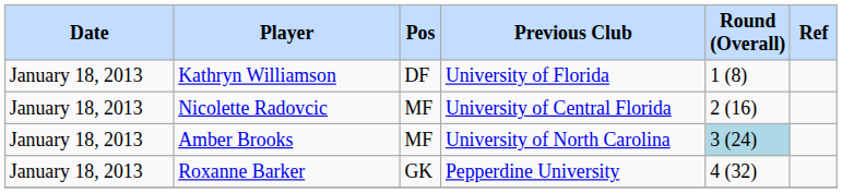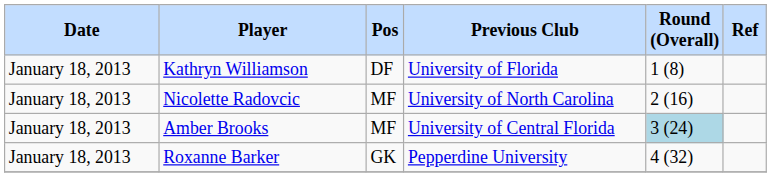Nicolette Radovcic | Previous Club: University of Central Florida -> University of North Carolina
Amber Brooks | Previous Club: University of North Carolina -> University of Central Florida
